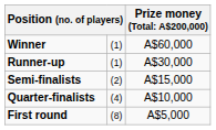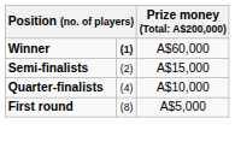Winner | column 2: normal -> bold
- row: Runner-up | (1) | A$30,000
